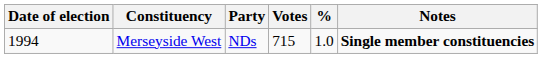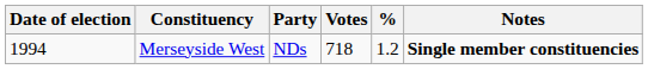Merseyside West | Votes: 715 -> 718
Merseyside West | %: 1.0 -> 1.2
